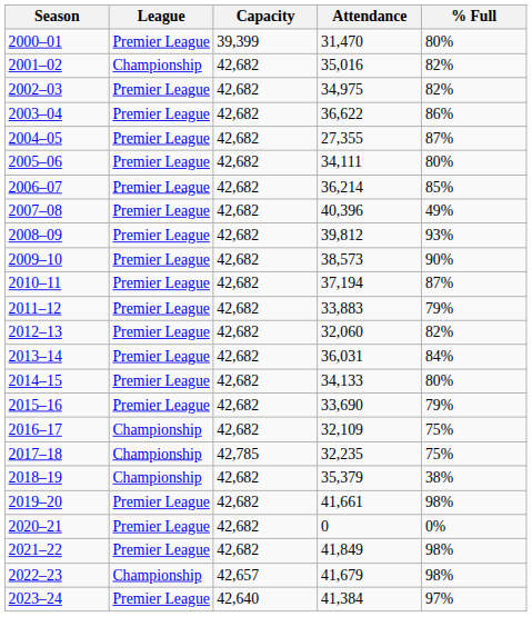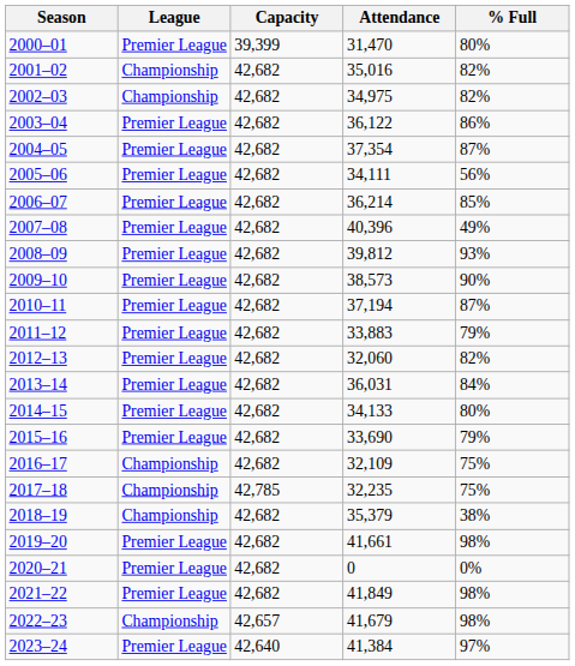2002–03 | League: Premier League -> Championship
2003–04 | Attendance: 36,622 -> 36,122
2004–05 | Attendance: 27,355 -> 37,354
2005–06 | % Full: 80% -> 56%
